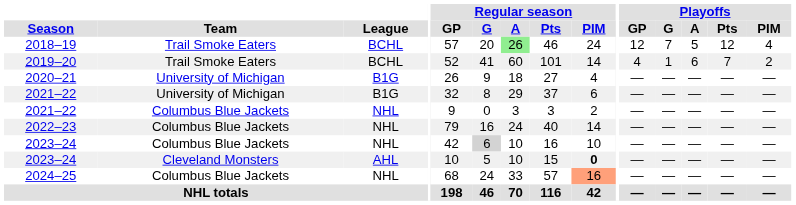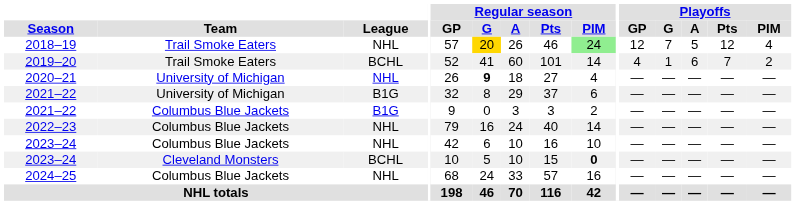2018–19 | League: BCHL -> NHL
2018–19 | Regular season / G: no background -> gold background
2018–19 | Regular season / A: lightgreen background -> no background
2018–19 | Regular season / PIM: no background -> lightgreen background
2020–21 | League: B1G -> NHL
2020–21 | Regular season / G: normal -> bold
2021–22 / Columbus Blue Jackets | League: NHL -> B1G
2023–24 / Columbus Blue Jackets | Regular season / G: lightgrey background -> no background
2023–24 / Cleveland Monsters | League: AHL -> BCHL
2024–25 | Regular season / PIM: lightsalmon background -> no background
